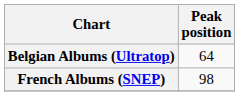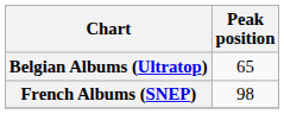Belgian Albums (Ultratop) | Peak position: 64 -> 65
